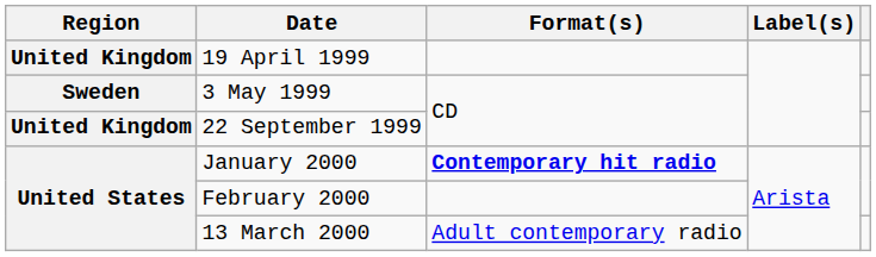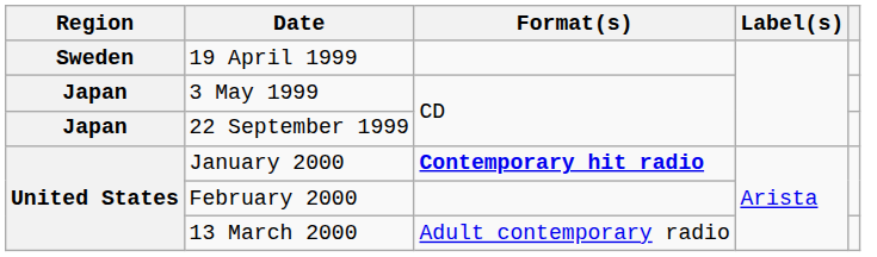19 April 1999 | Region: United Kingdom -> Sweden
3 May 1999 | Region: Sweden -> Japan
22 September 1999 | Region: United Kingdom -> Japan
